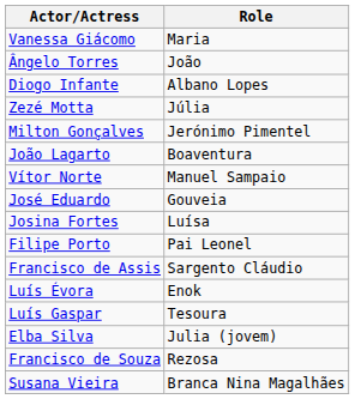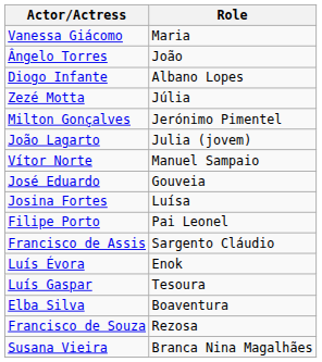João Lagarto | Role: Boaventura -> Julia (jovem)
Elba Silva | Role: Julia (jovem) -> Boaventura
